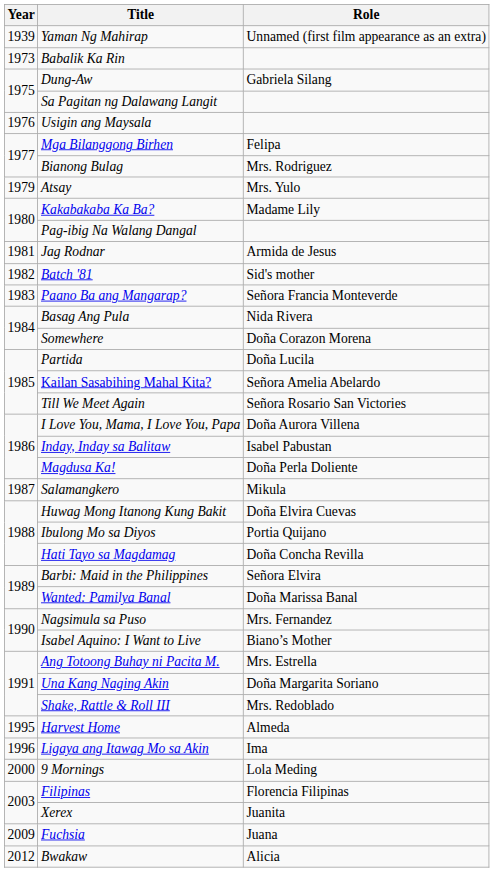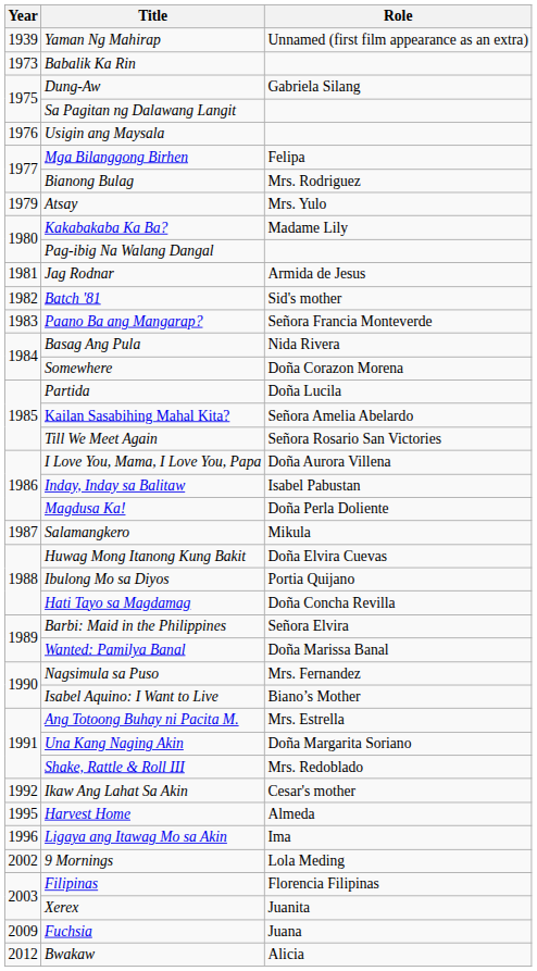+ row: 1992 | Ikaw Ang Lahat Sa Akin | Cesar's mother
9 Mornings | Year: 2000 -> 2002
